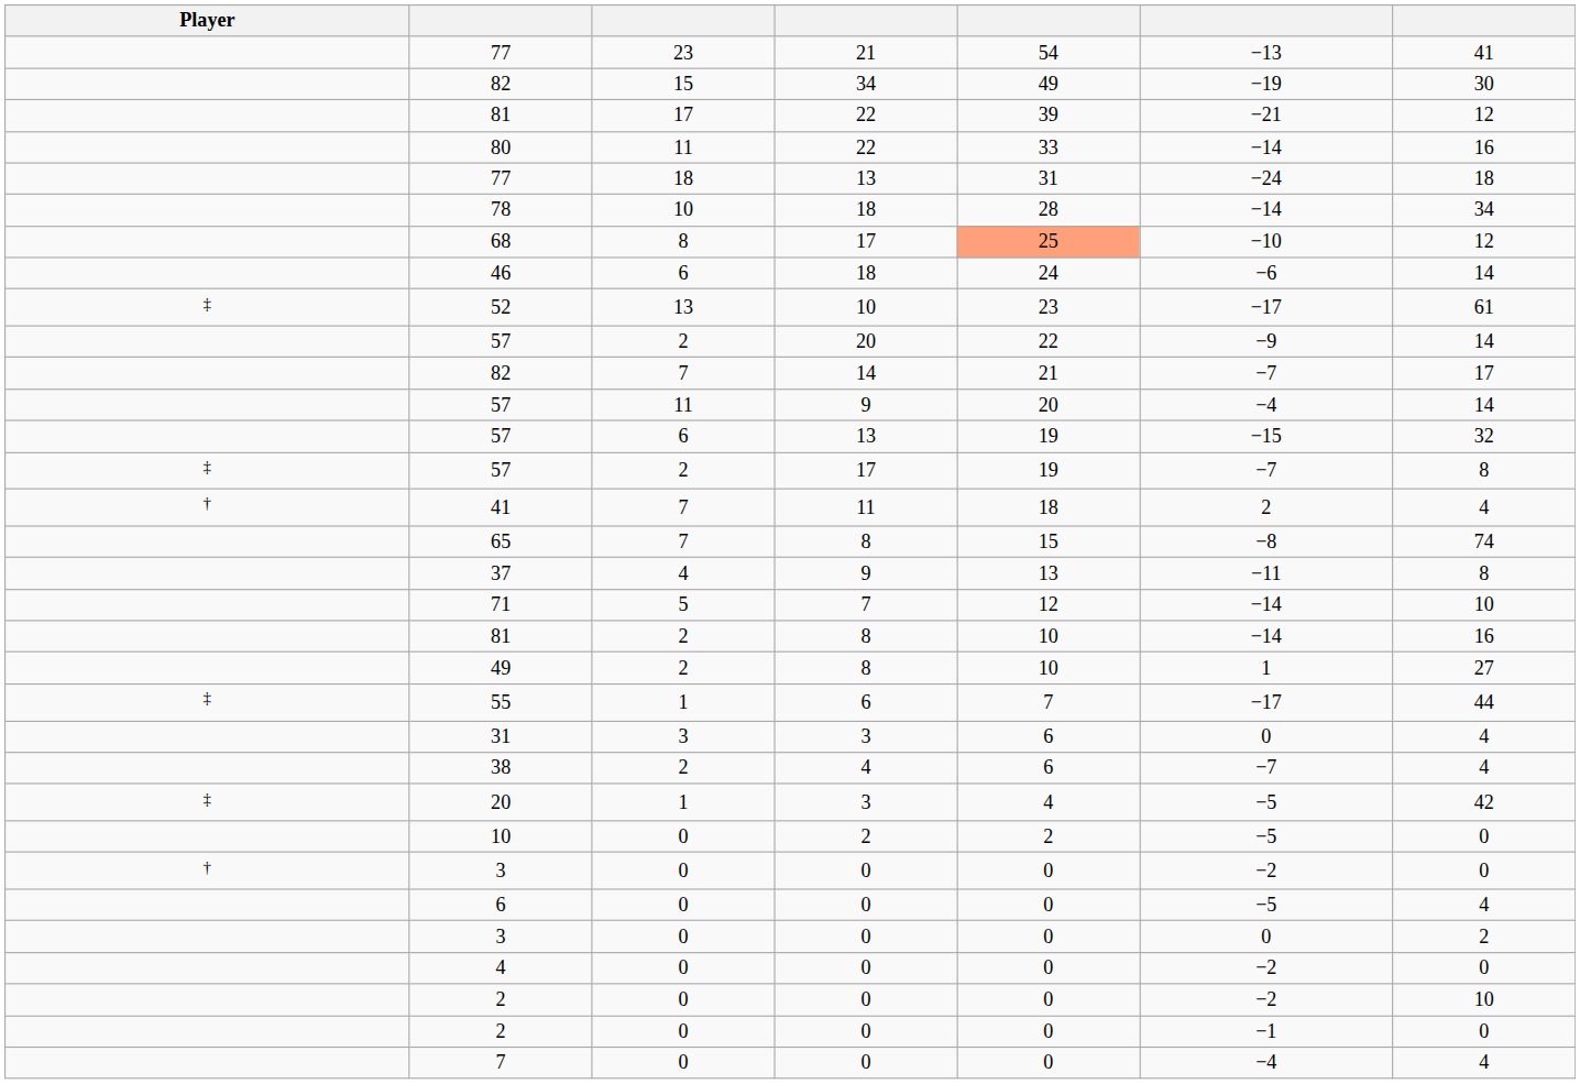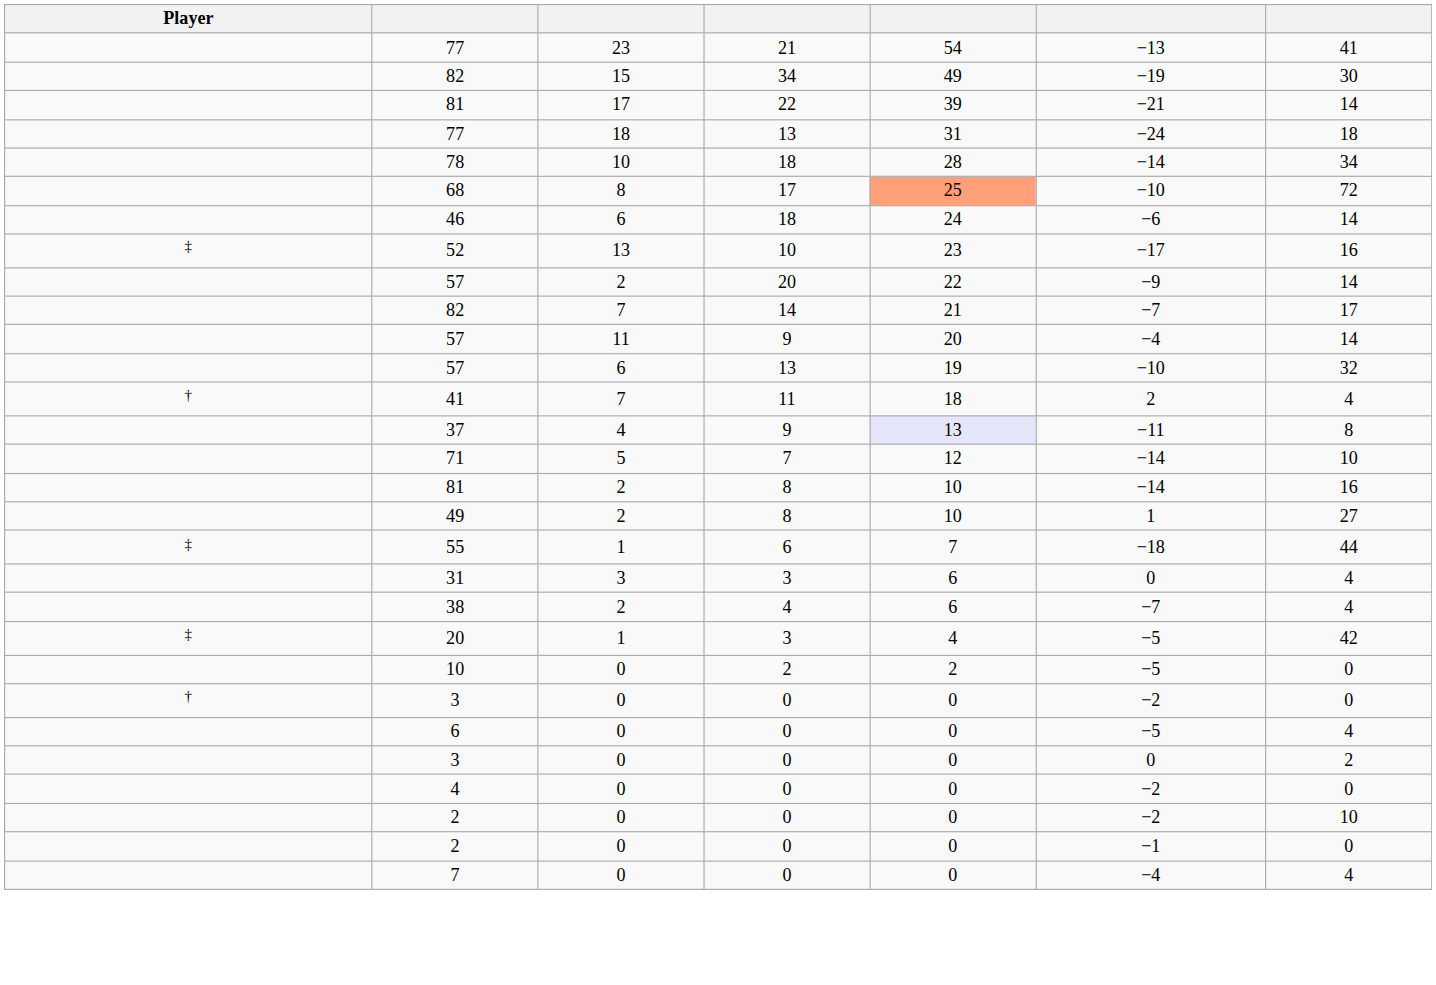81 / 22 | column 7: 12 -> 14
- row: 80 | 11 | 22 | 33 | −14 | 16
68 | column 7: 12 -> 72
52 | column 7: 61 -> 16
57 / 13 | column 6: −15 -> −10
- row: ‡ | 57 | 2 | 17 | 19 | −7 | 8
- row: 65 | 7 | 8 | 15 | −8 | 74
37 | column 5: no background -> lavender background
55 | column 6: −17 -> −18
